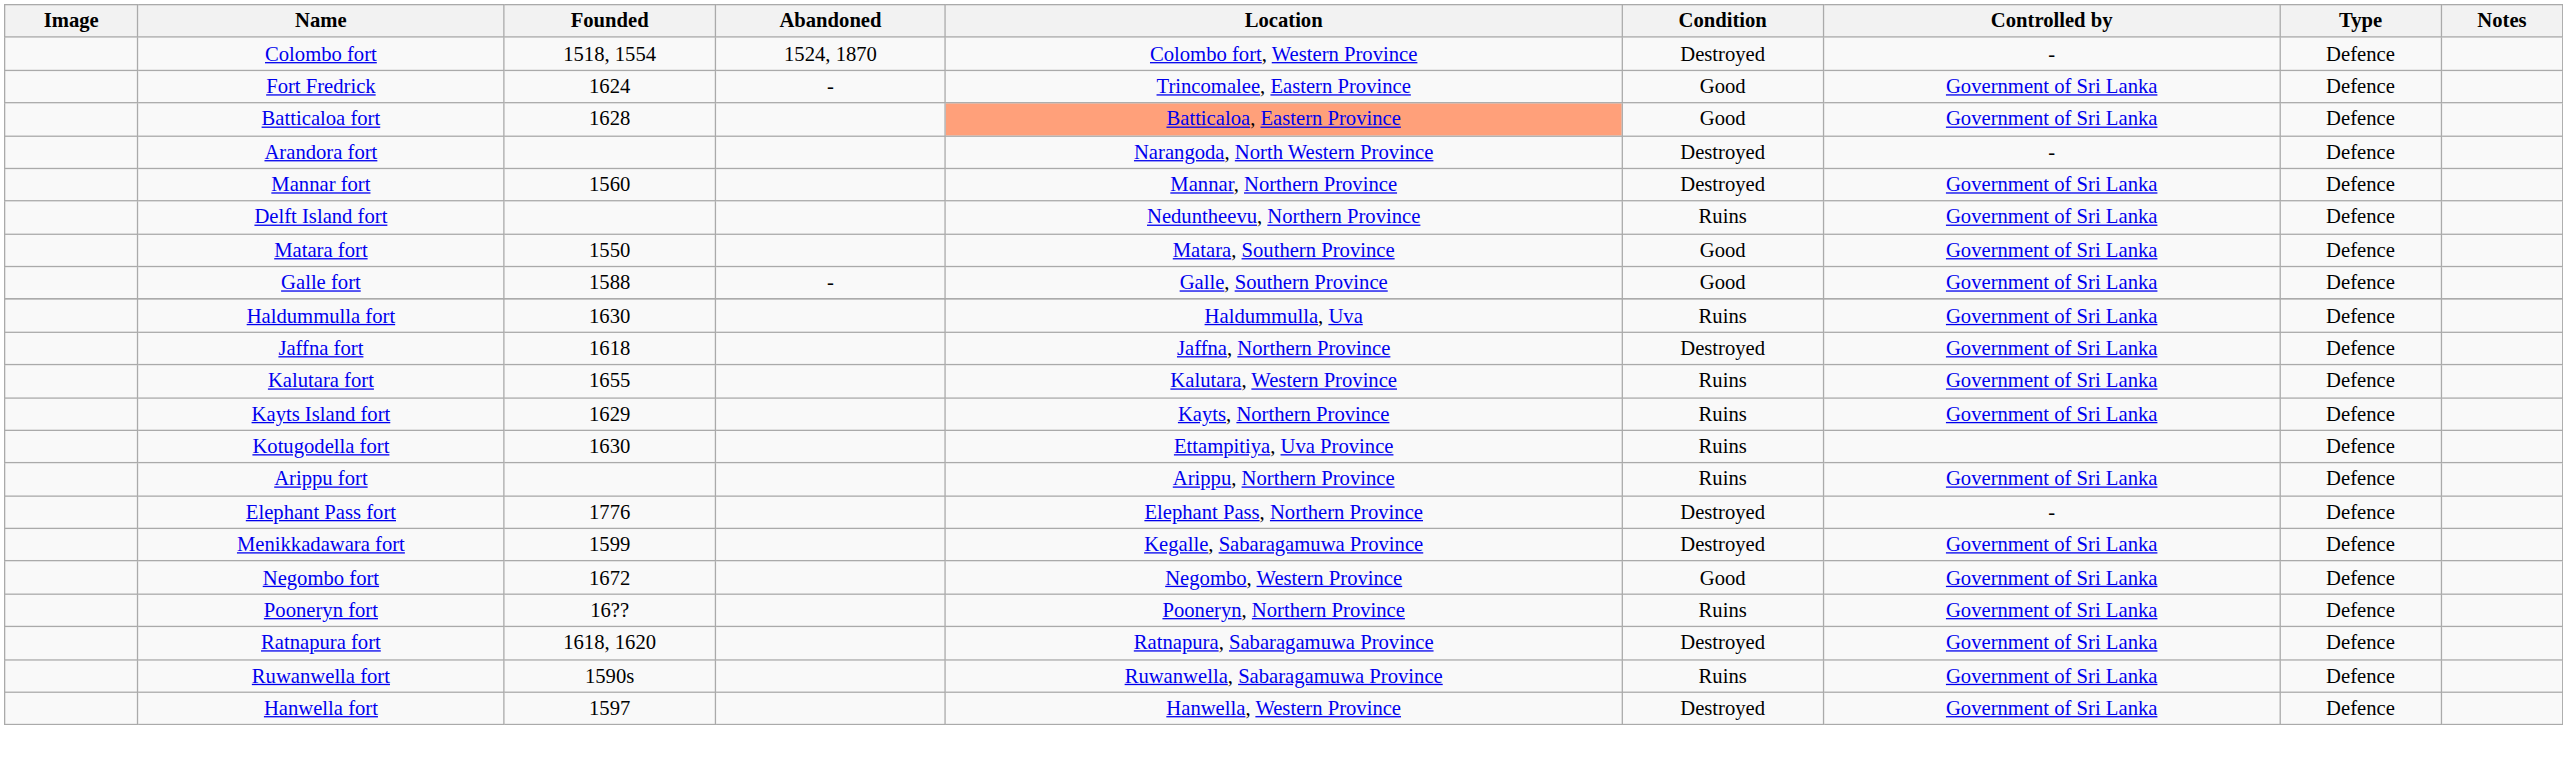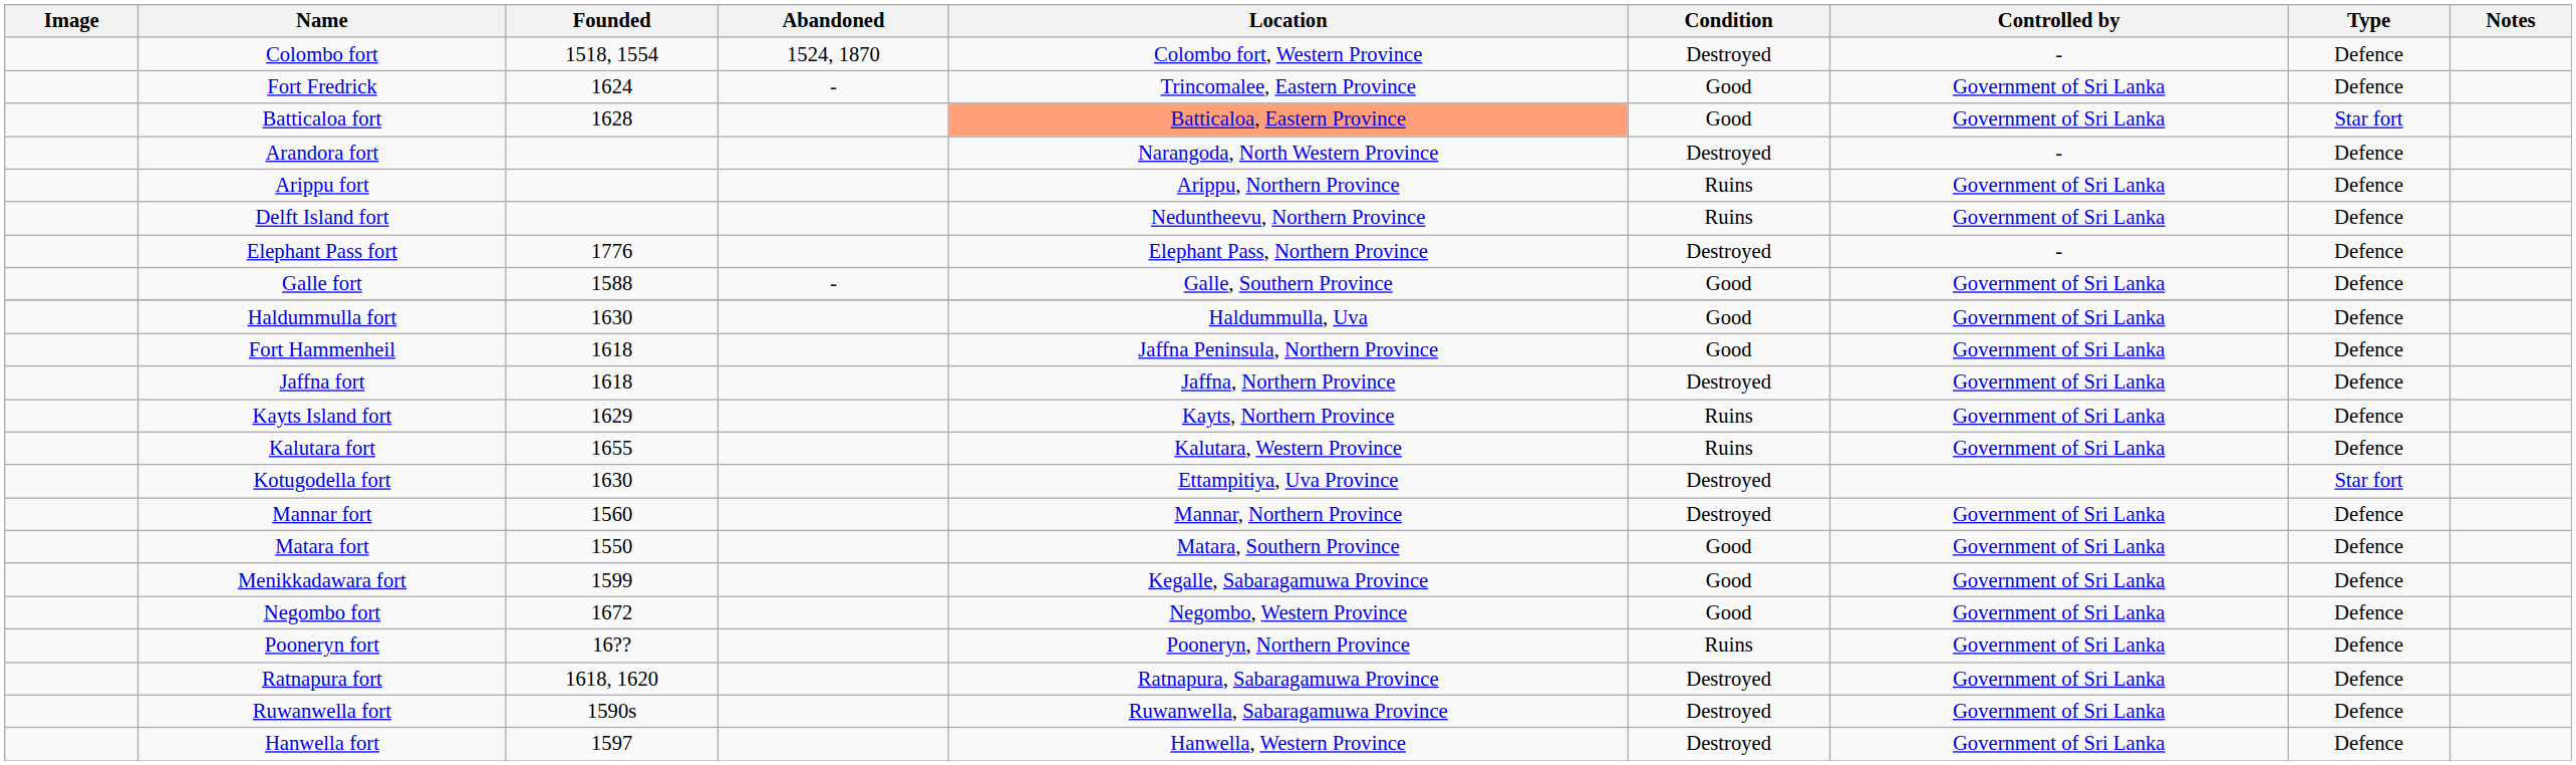Batticaloa fort | Type: Defence -> Star fort
rows swapped: Arippu fort <-> Mannar fort
rows swapped: Elephant Pass fort <-> Matara fort
Haldummulla fort | Condition: Ruins -> Good
+ row: Fort Hammenheil | 1618 | Jaffna Peninsula, Northern Province | Good | Government of Sri Lanka | Defence
rows swapped: Kalutara fort <-> Kayts Island fort
Kotugodella fort | Condition: Ruins -> Destroyed
Kotugodella fort | Type: Defence -> Star fort
Menikkadawara fort | Condition: Destroyed -> Good
Ruwanwella fort | Condition: Ruins -> Destroyed
